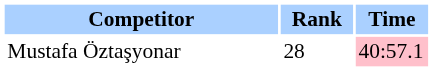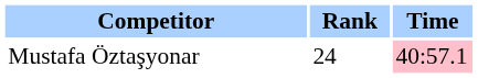Mustafa Öztaşyonar | Rank: 28 -> 24
